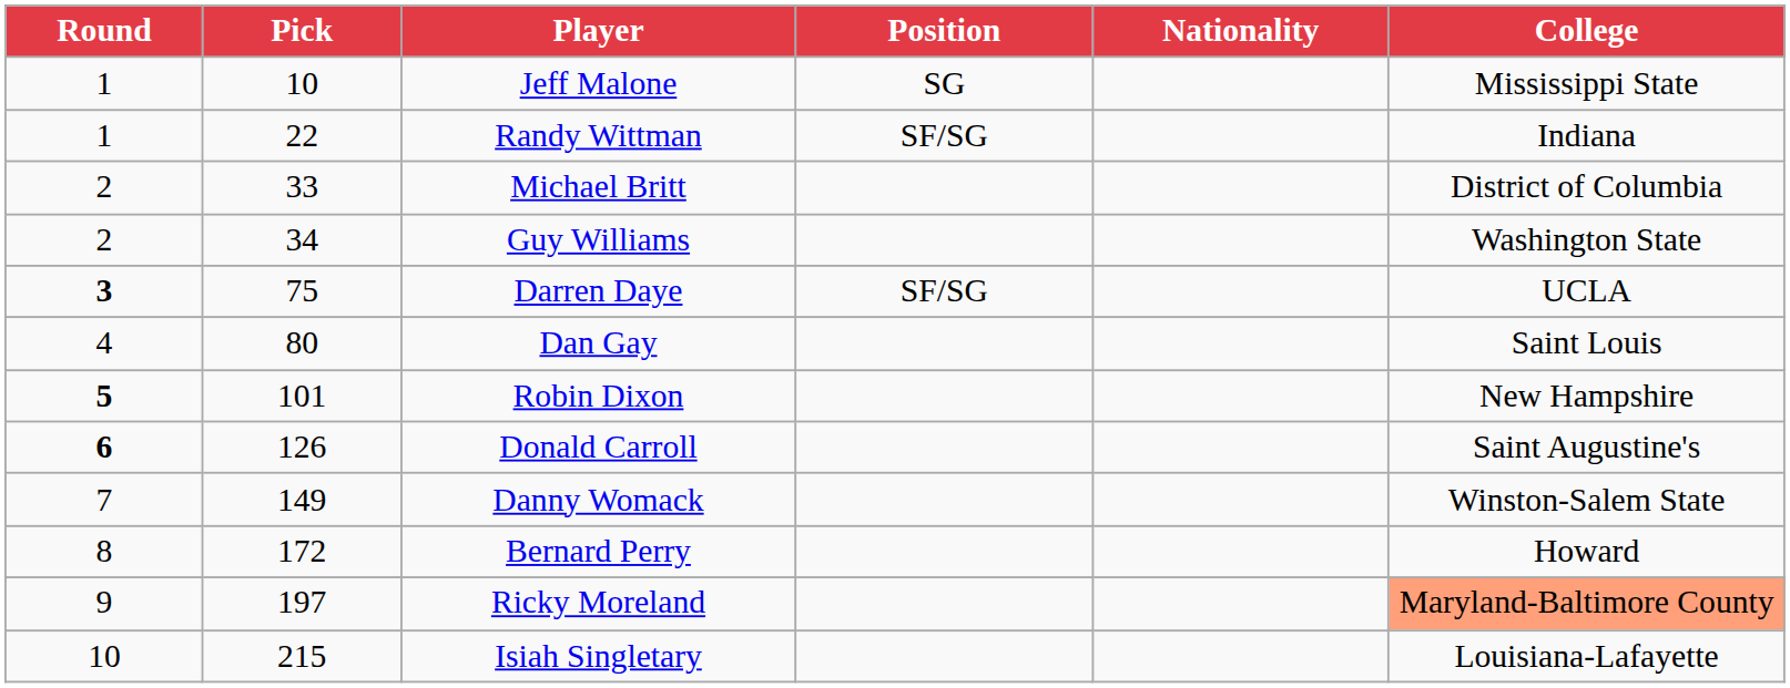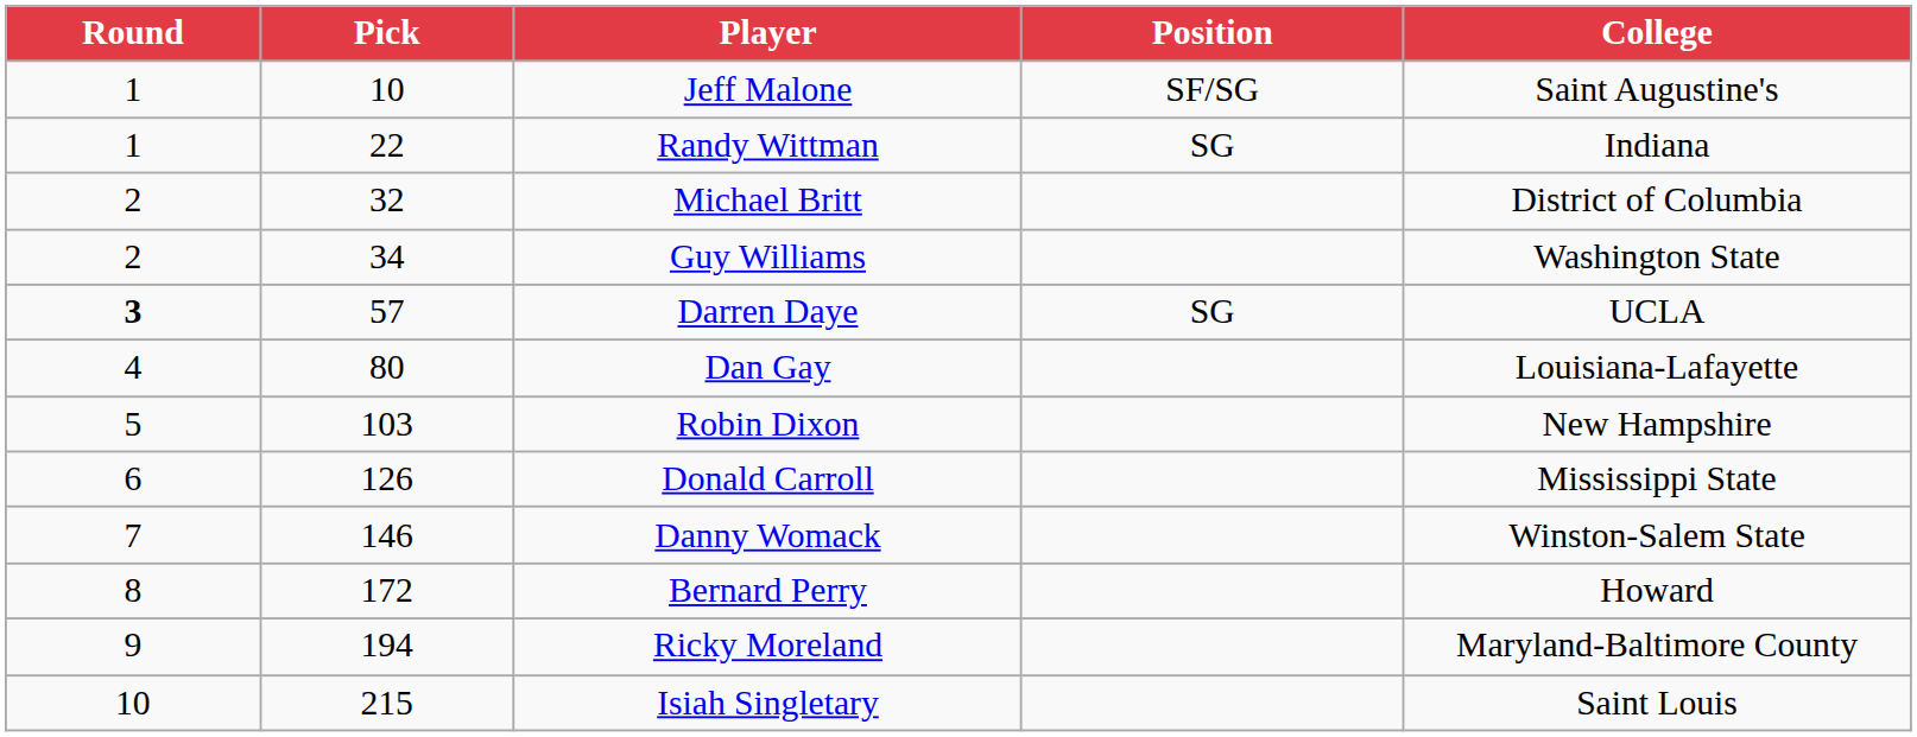- column: Nationality
Jeff Malone | Position: SG -> SF/SG
Jeff Malone | College: Mississippi State -> Saint Augustine's
Randy Wittman | Position: SF/SG -> SG
Michael Britt | Pick: 33 -> 32
Darren Daye | Pick: 75 -> 57
Darren Daye | Position: SF/SG -> SG
Dan Gay | College: Saint Louis -> Louisiana-Lafayette
Robin Dixon | Round: bold -> normal
Robin Dixon | Pick: 101 -> 103
Donald Carroll | Round: bold -> normal
Donald Carroll | College: Saint Augustine's -> Mississippi State
Danny Womack | Pick: 149 -> 146
Ricky Moreland | Pick: 197 -> 194
Ricky Moreland | College: lightsalmon background -> no background
Isiah Singletary | College: Louisiana-Lafayette -> Saint Louis
